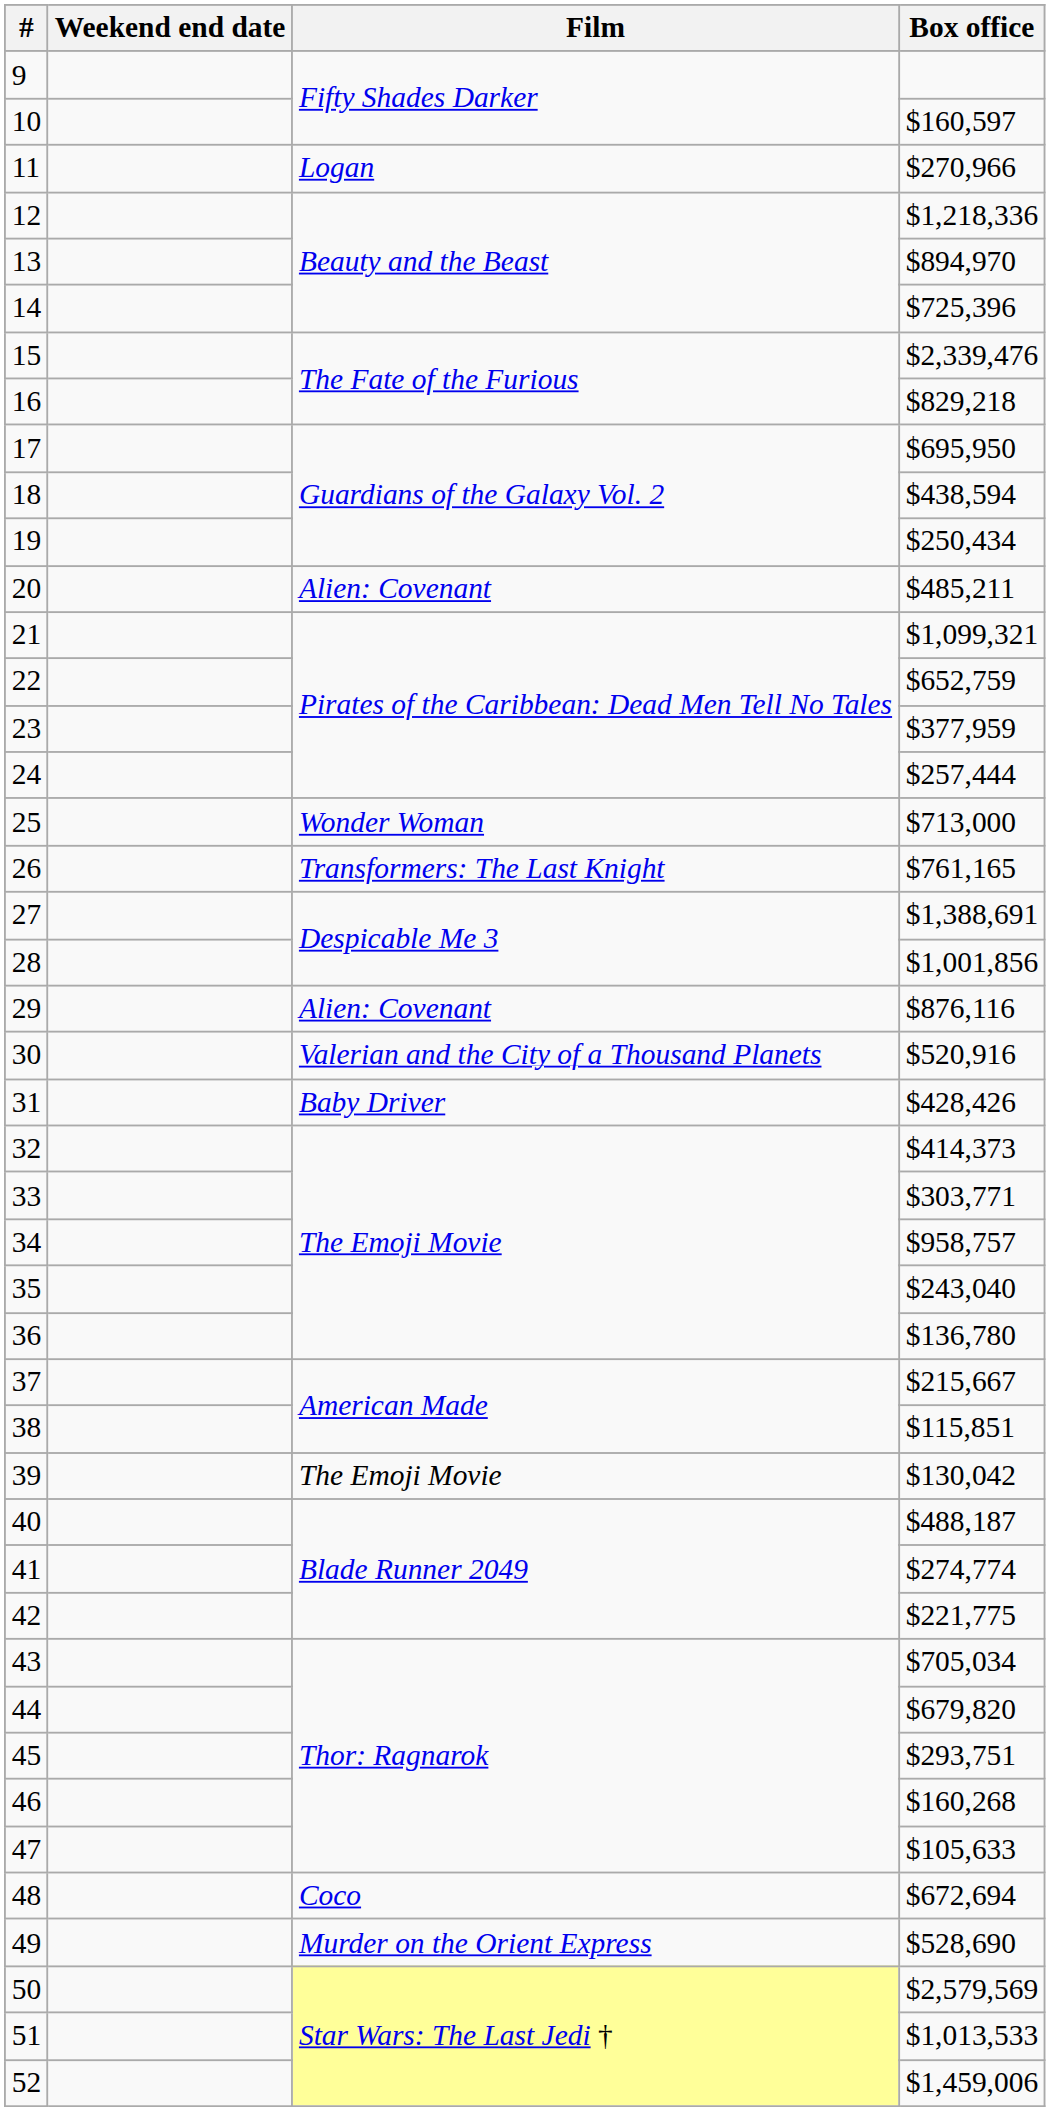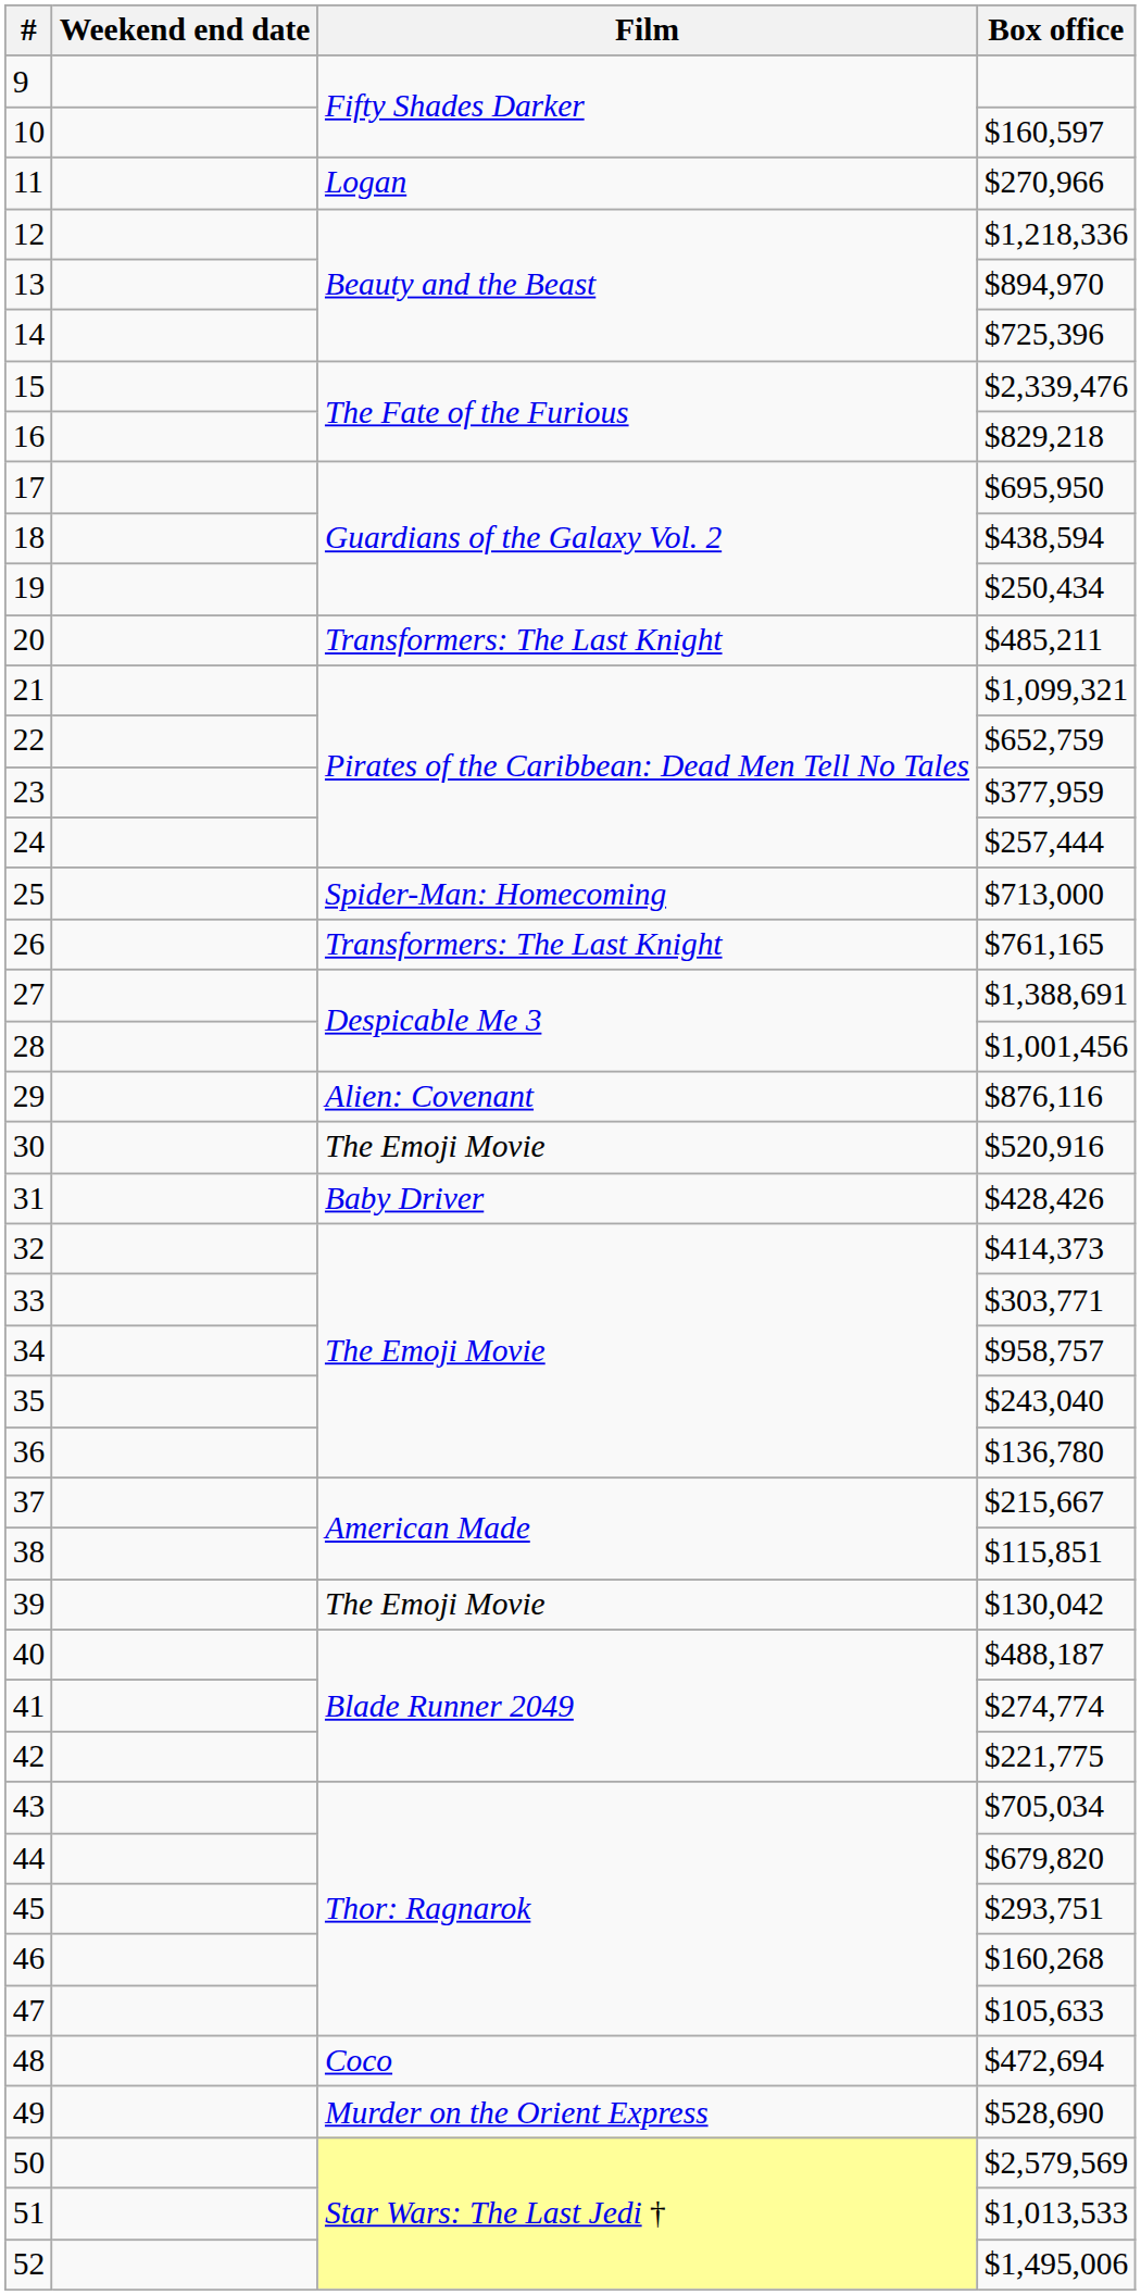20 | Film: Alien: Covenant -> Transformers: The Last Knight
25 | Film: Wonder Woman -> Spider-Man: Homecoming
28 | Box office: $1,001,856 -> $1,001,456
30 | Film: Valerian and the City of a Thousand Planets -> The Emoji Movie
48 | Box office: $672,694 -> $472,694
52 | Box office: $1,459,006 -> $1,495,006
